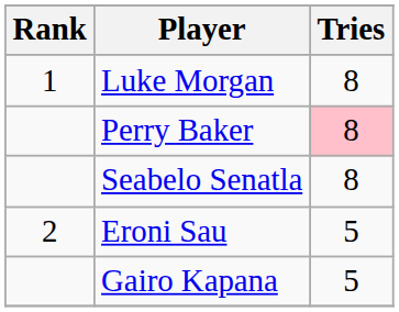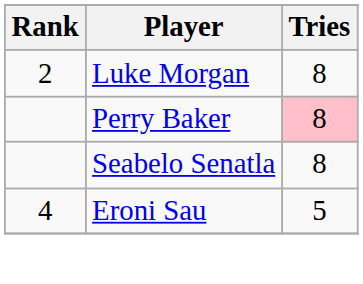Luke Morgan | Rank: 1 -> 2
Eroni Sau | Rank: 2 -> 4
- row: Gairo Kapana | 5
